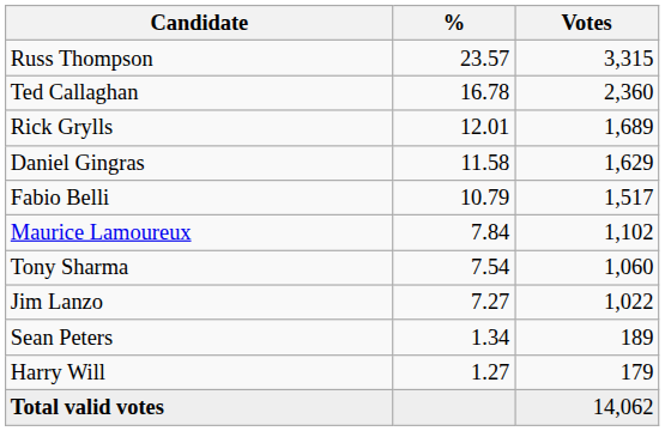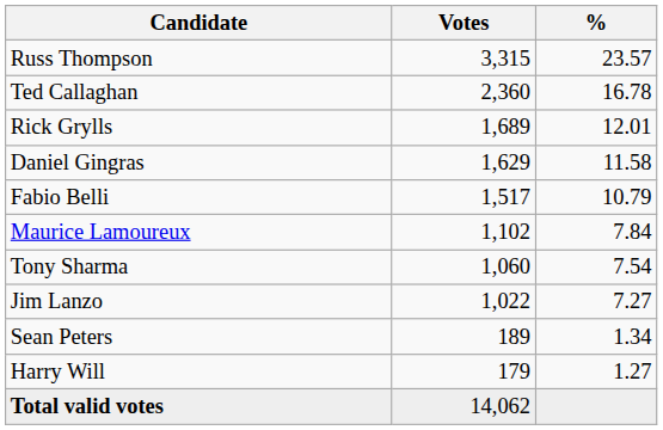columns swapped: Votes <-> %
